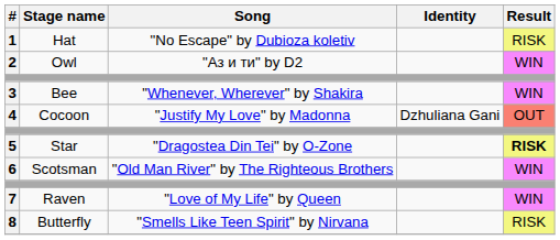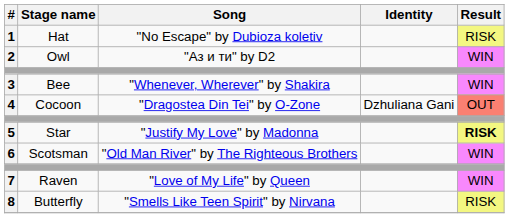4 | Song: "Justify My Love" by Madonna -> "Dragostea Din Tei" by O-Zone
5 | Song: "Dragostea Din Tei" by O-Zone -> "Justify My Love" by Madonna
